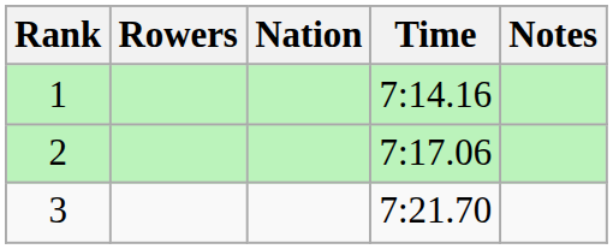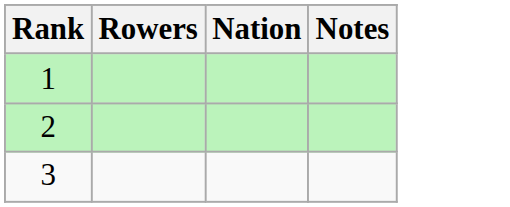- column: Time | 7:14.16 | 7:17.06 | 7:21.70
